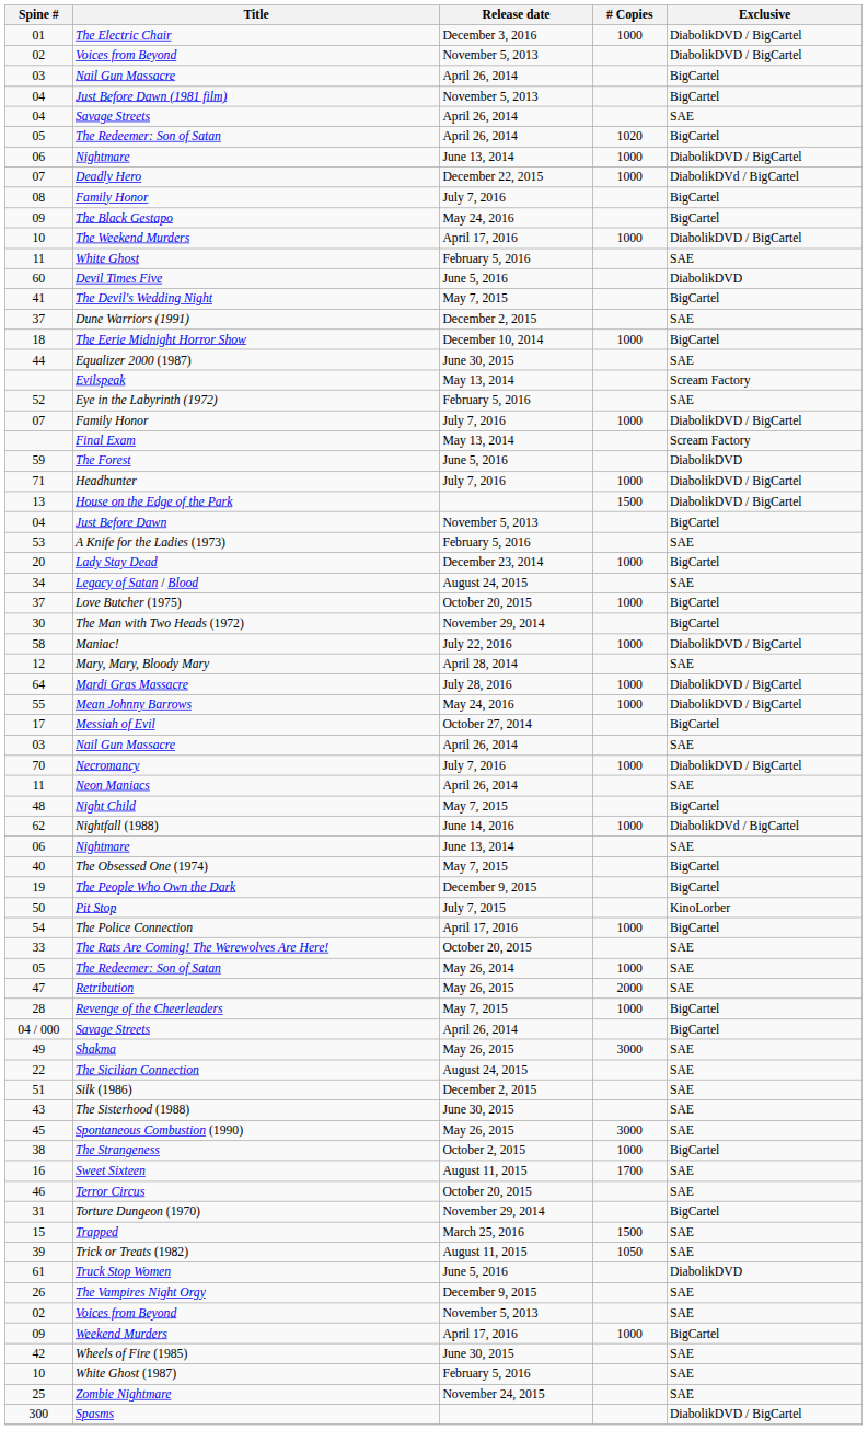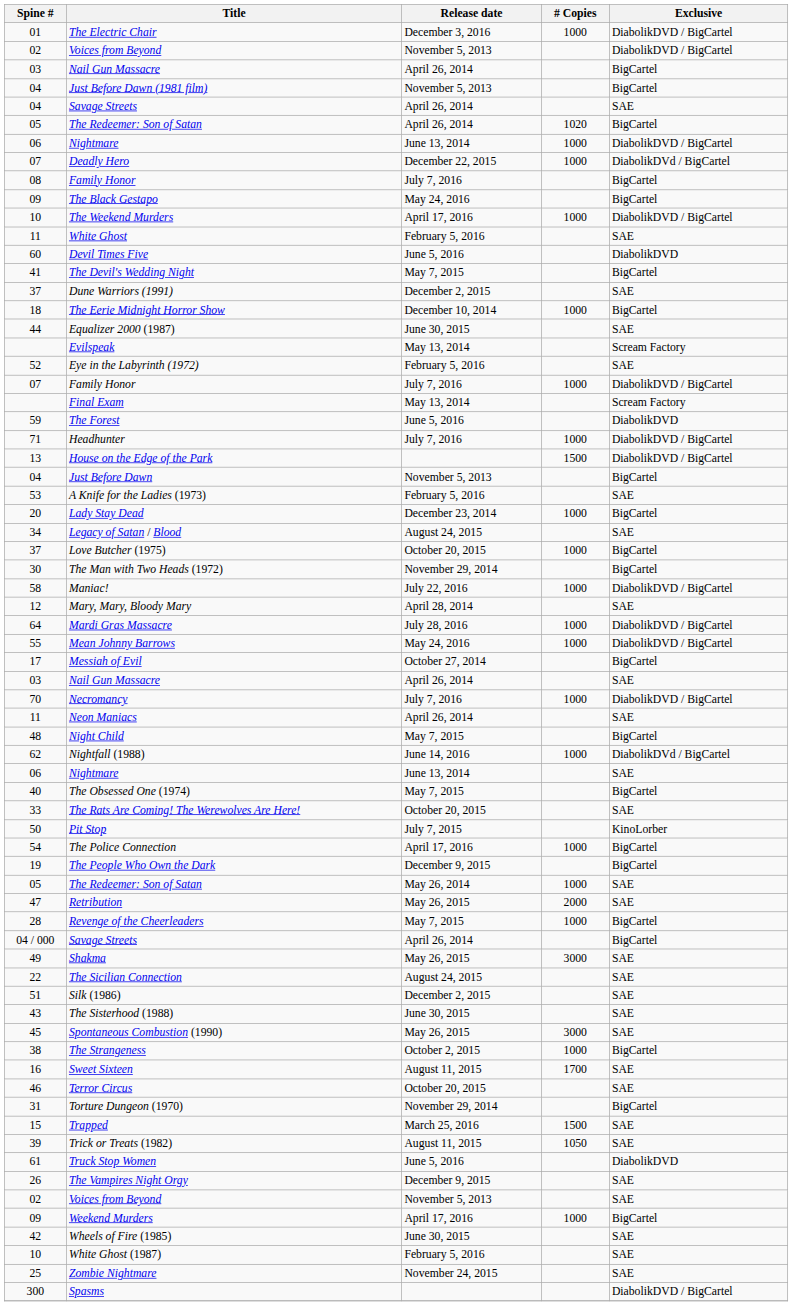rows swapped: The People Who Own the Dark <-> The Rats Are Coming! The Werewolves Are Here!
